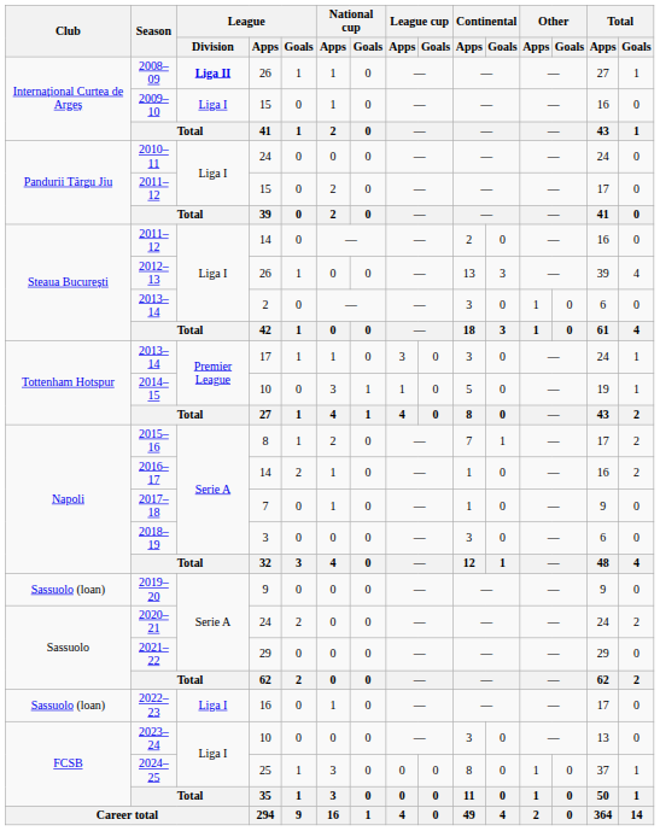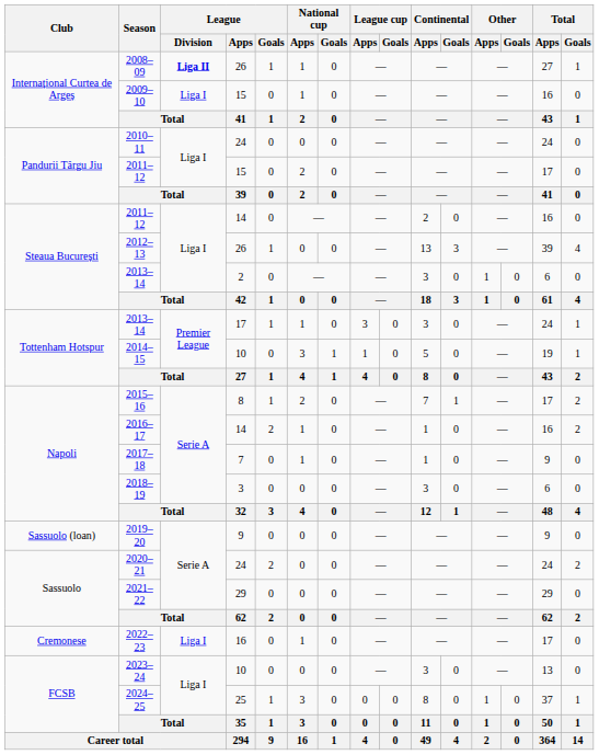2022–23 | Club: Sassuolo (loan) -> Cremonese
